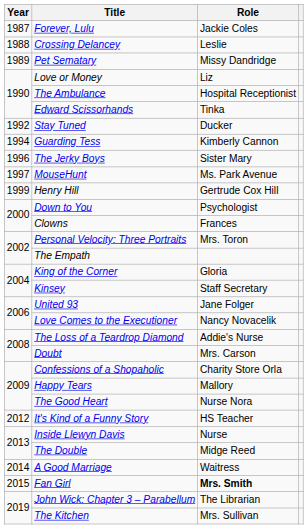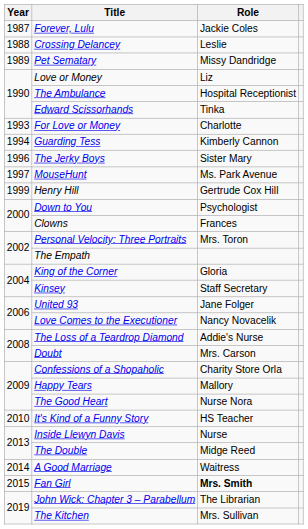- row: 1992 | Stay Tuned | Ducker
+ row: 1993 | For Love or Money | Charlotte
It's Kind of a Funny Story | Year: 2012 -> 2010
